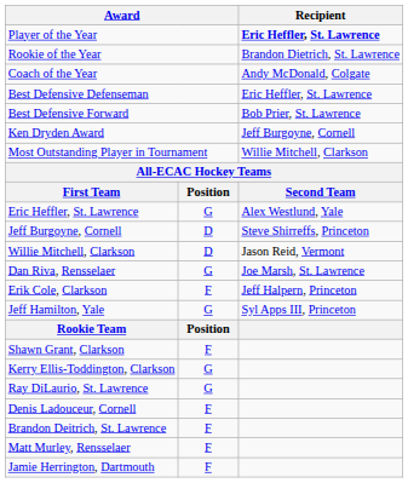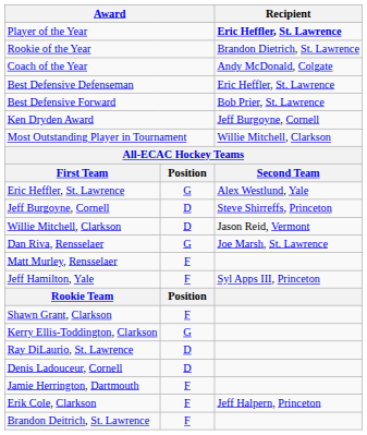rows swapped: Erik Cole, Clarkson <-> Matt Murley, Rensselaer
Jeff Hamilton, Yale | column 2: G -> F
Ray DiLaurio, St. Lawrence | column 2: G -> D
Denis Ladouceur, Cornell | column 2: F -> D
rows swapped: Jamie Herrington, Dartmouth <-> Brandon Deitrich, St. Lawrence
